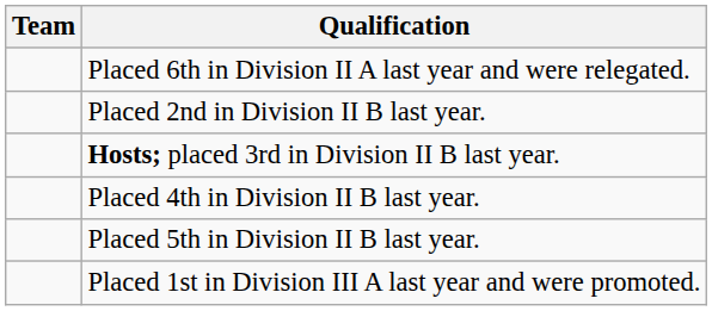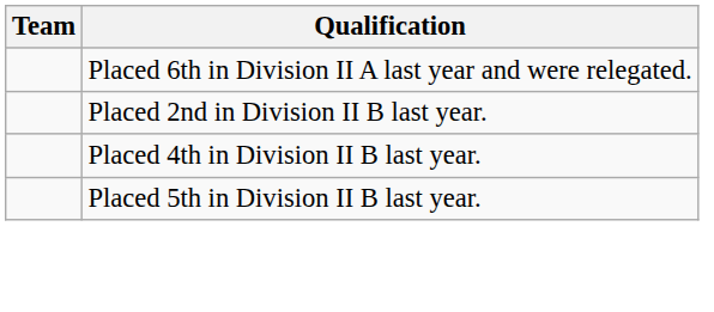- row: Hosts; placed 3rd in Division II B last year.
- row: Placed 1st in Division III A last year and were promoted.
